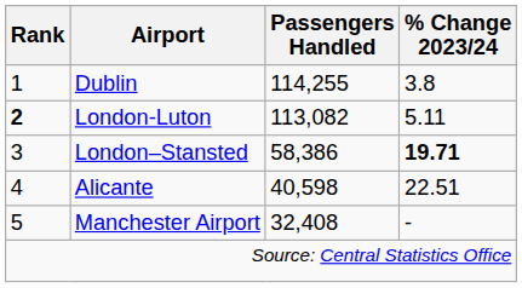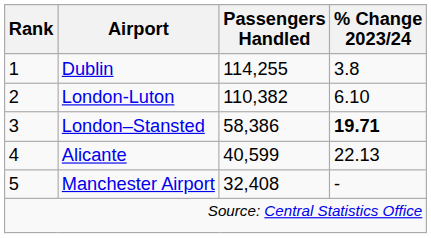London-Luton | Rank: bold -> normal
London-Luton | Passengers Handled: 113,082 -> 110,382
London-Luton | % Change 2023/24: 5.11 -> 6.10
Alicante | Passengers Handled: 40,598 -> 40,599
Alicante | % Change 2023/24: 22.51 -> 22.13
